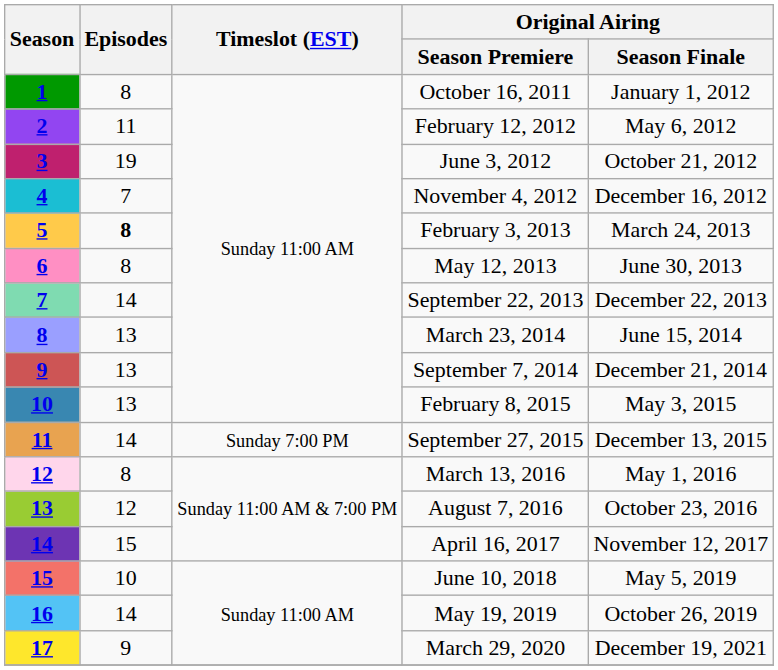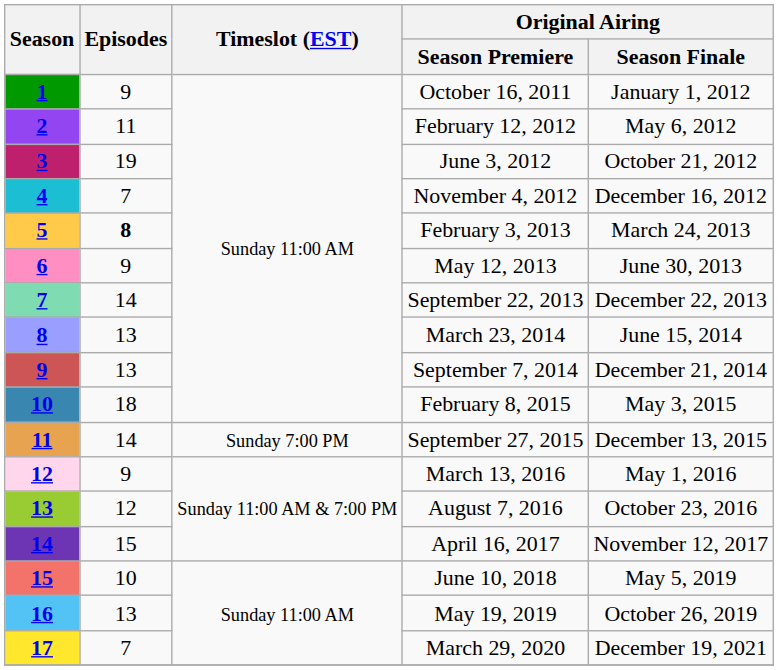October 16, 2011 | Episodes: 8 -> 9
May 12, 2013 | Episodes: 8 -> 9
February 8, 2015 | Episodes: 13 -> 18
March 13, 2016 | Episodes: 8 -> 9
May 19, 2019 | Episodes: 14 -> 13
March 29, 2020 | Episodes: 9 -> 7
